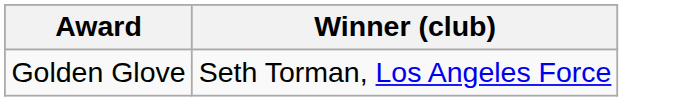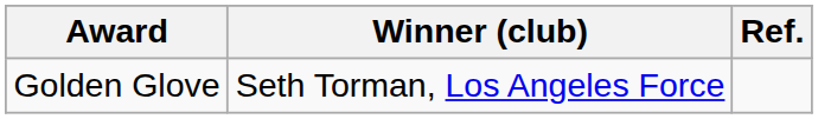+ column: Ref.
